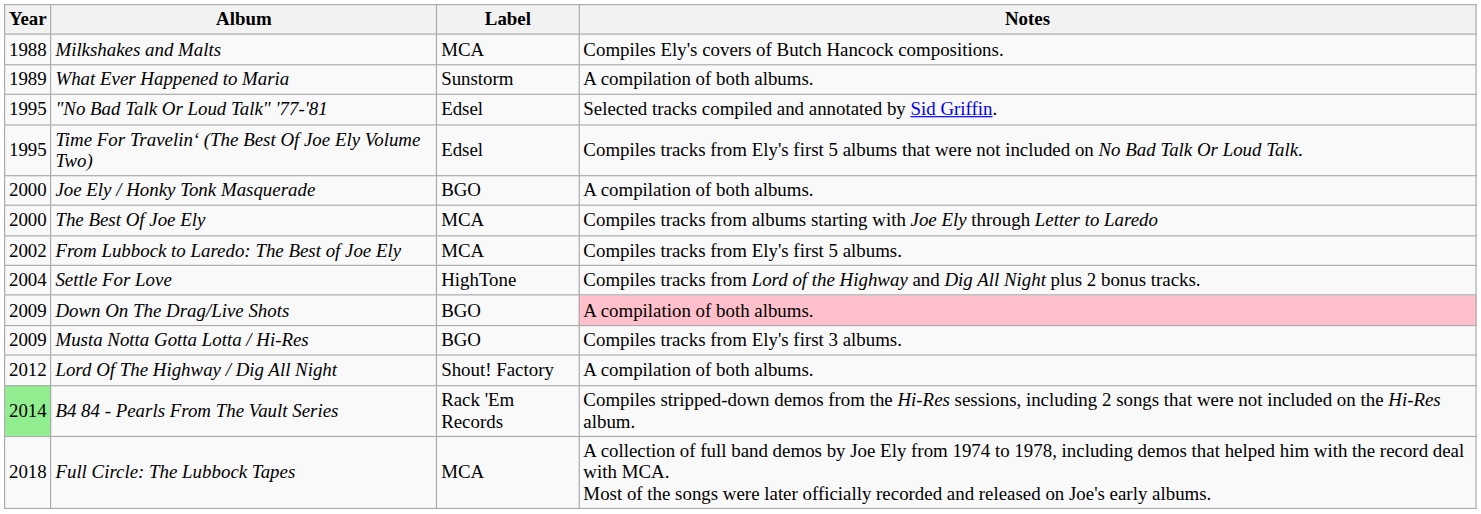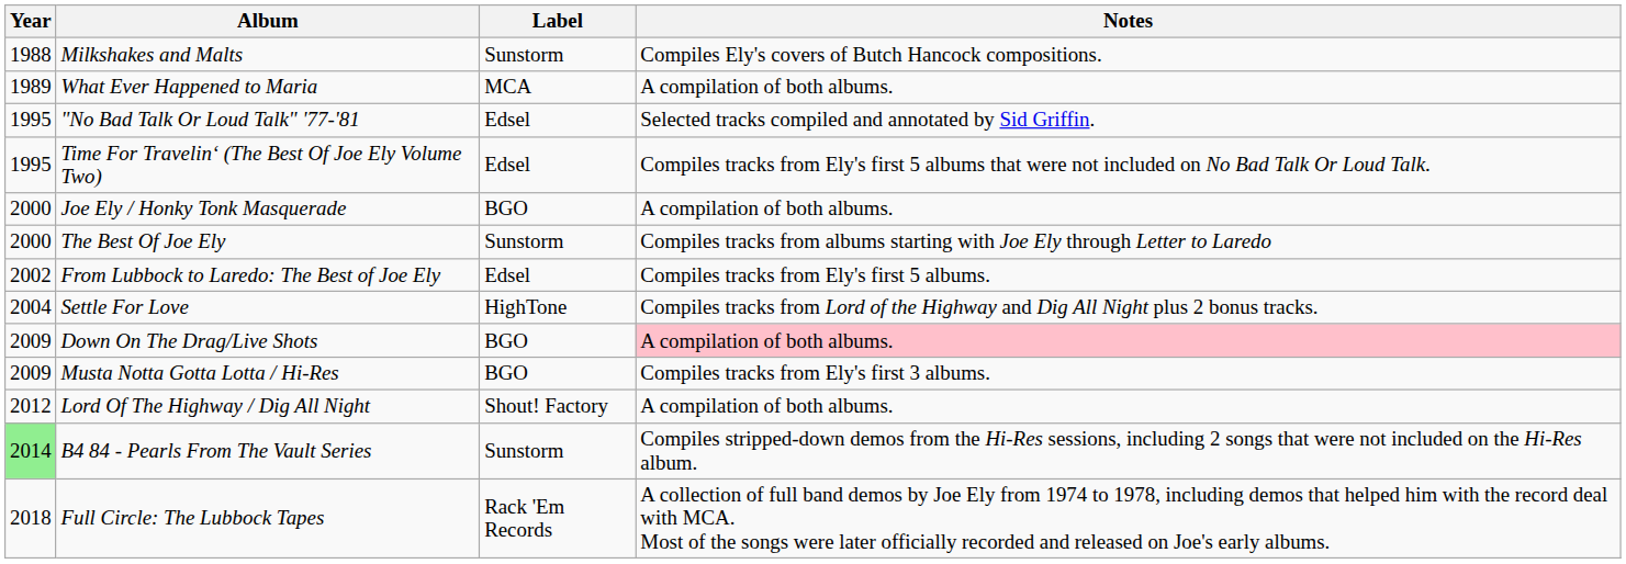Milkshakes and Malts | Label: MCA -> Sunstorm
What Ever Happened to Maria | Label: Sunstorm -> MCA
The Best Of Joe Ely | Label: MCA -> Sunstorm
From Lubbock to Laredo: The Best of Joe Ely | Label: MCA -> Edsel
B4 84 - Pearls From The Vault Series | Label: Rack 'Em Records -> Sunstorm
Full Circle: The Lubbock Tapes | Label: MCA -> Rack 'Em Records
